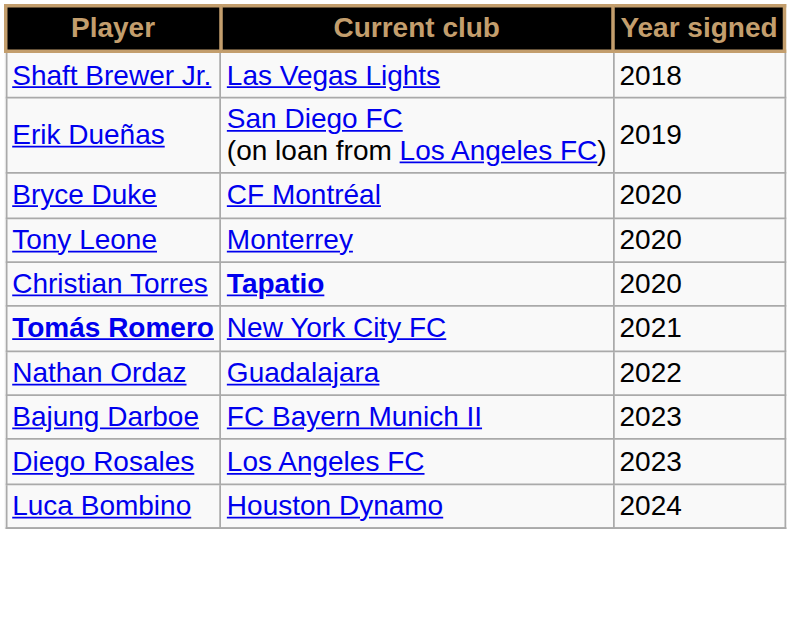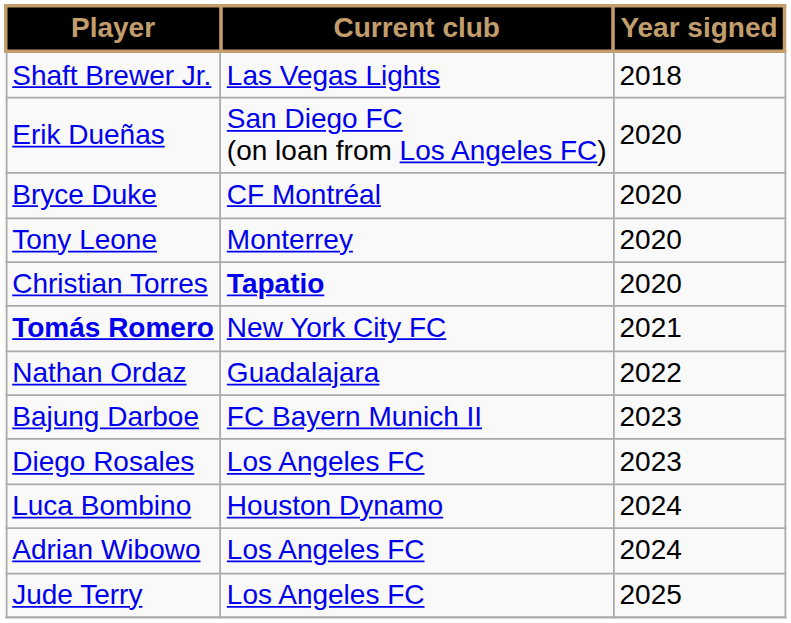Erik Dueñas | Year signed: 2019 -> 2020
+ row: Adrian Wibowo | Los Angeles FC | 2024
+ row: Jude Terry | Los Angeles FC | 2025
